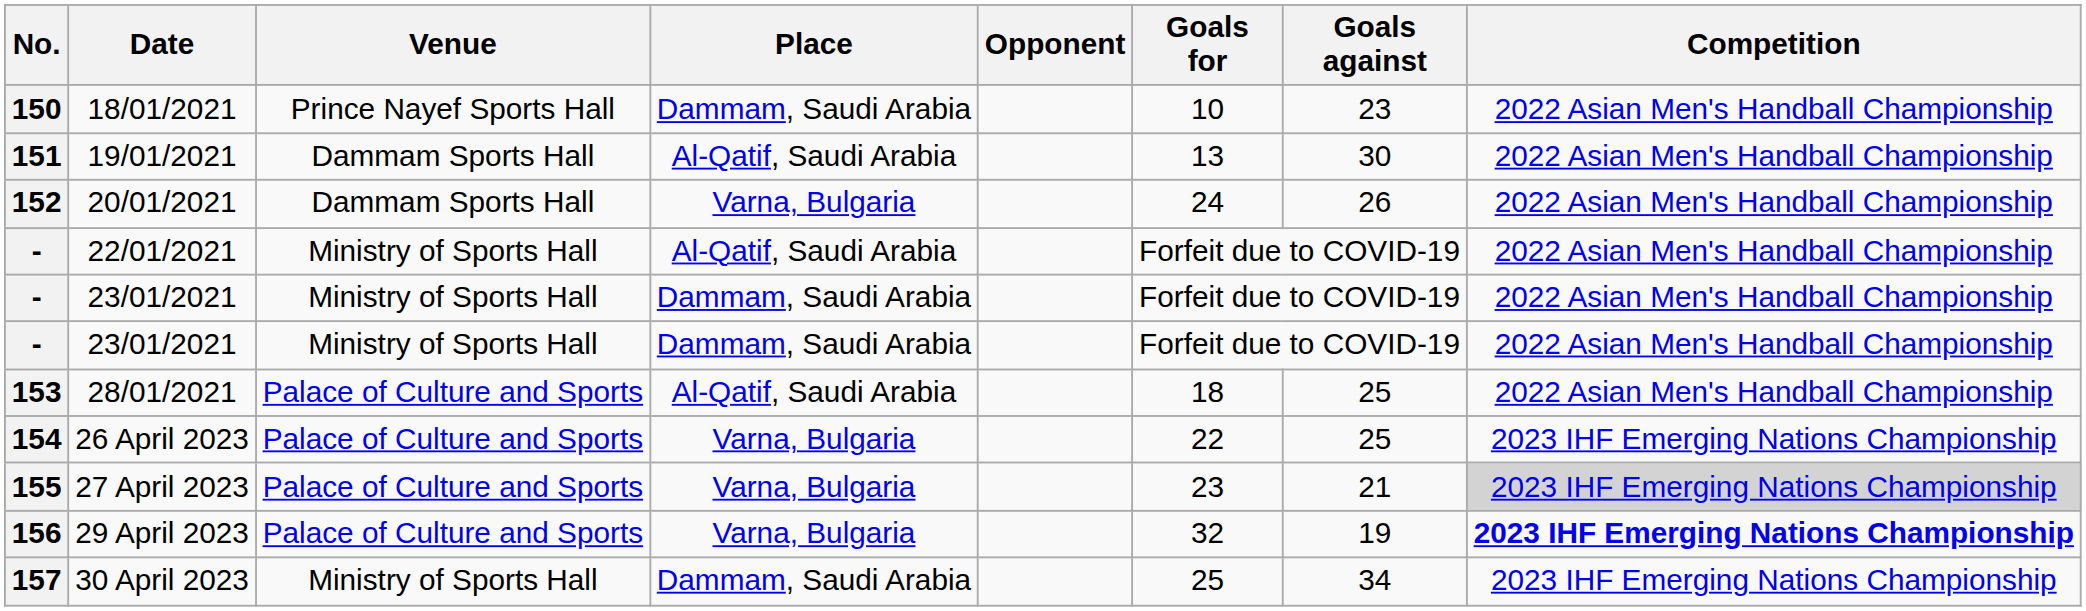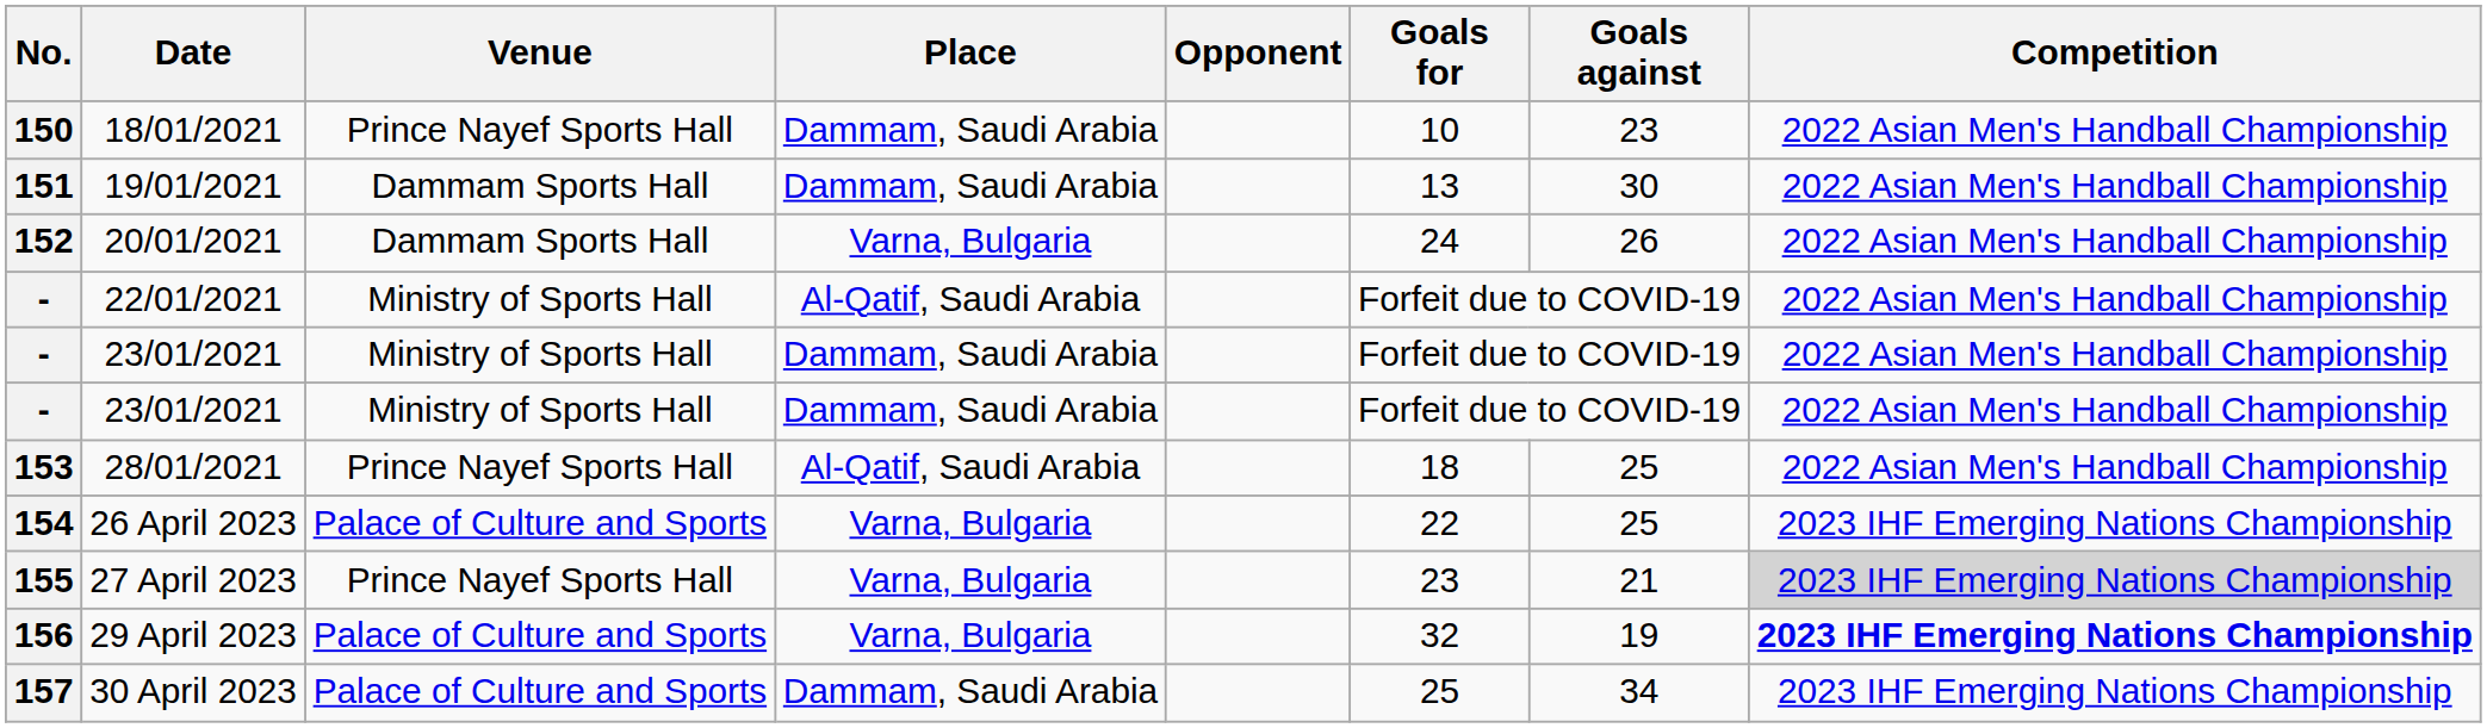19/01/2021 | Place: Al-Qatif, Saudi Arabia -> Dammam, Saudi Arabia
28/01/2021 | Venue: Palace of Culture and Sports -> Prince Nayef Sports Hall
27 April 2023 | Venue: Palace of Culture and Sports -> Prince Nayef Sports Hall
30 April 2023 | Venue: Ministry of Sports Hall -> Palace of Culture and Sports
